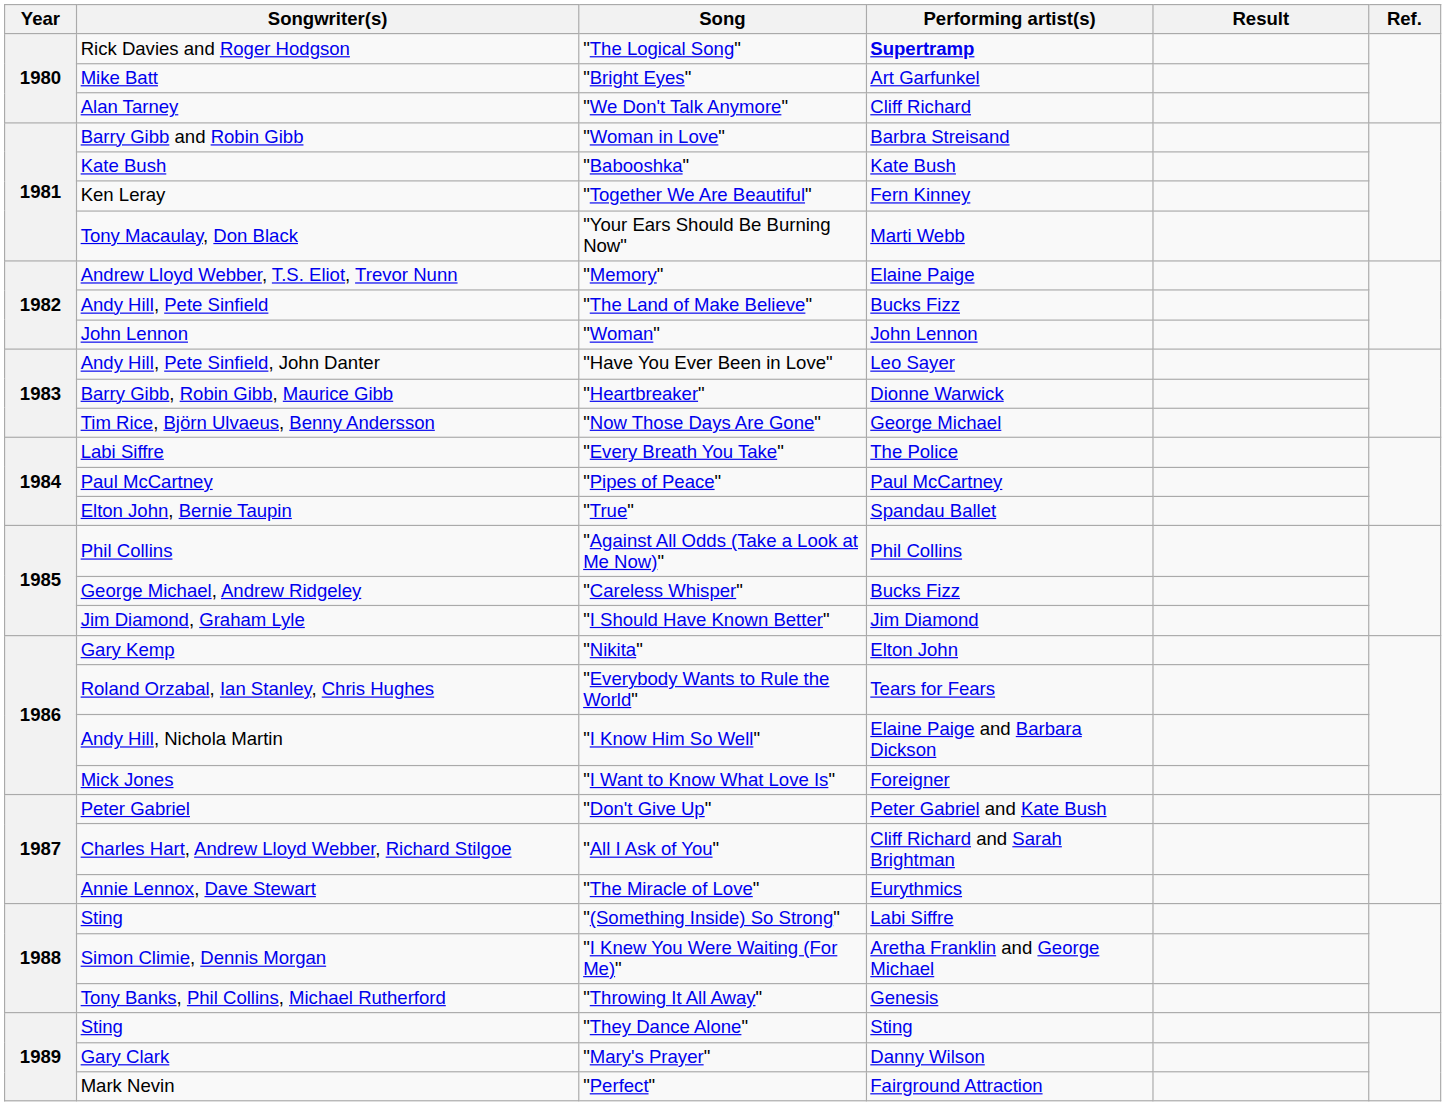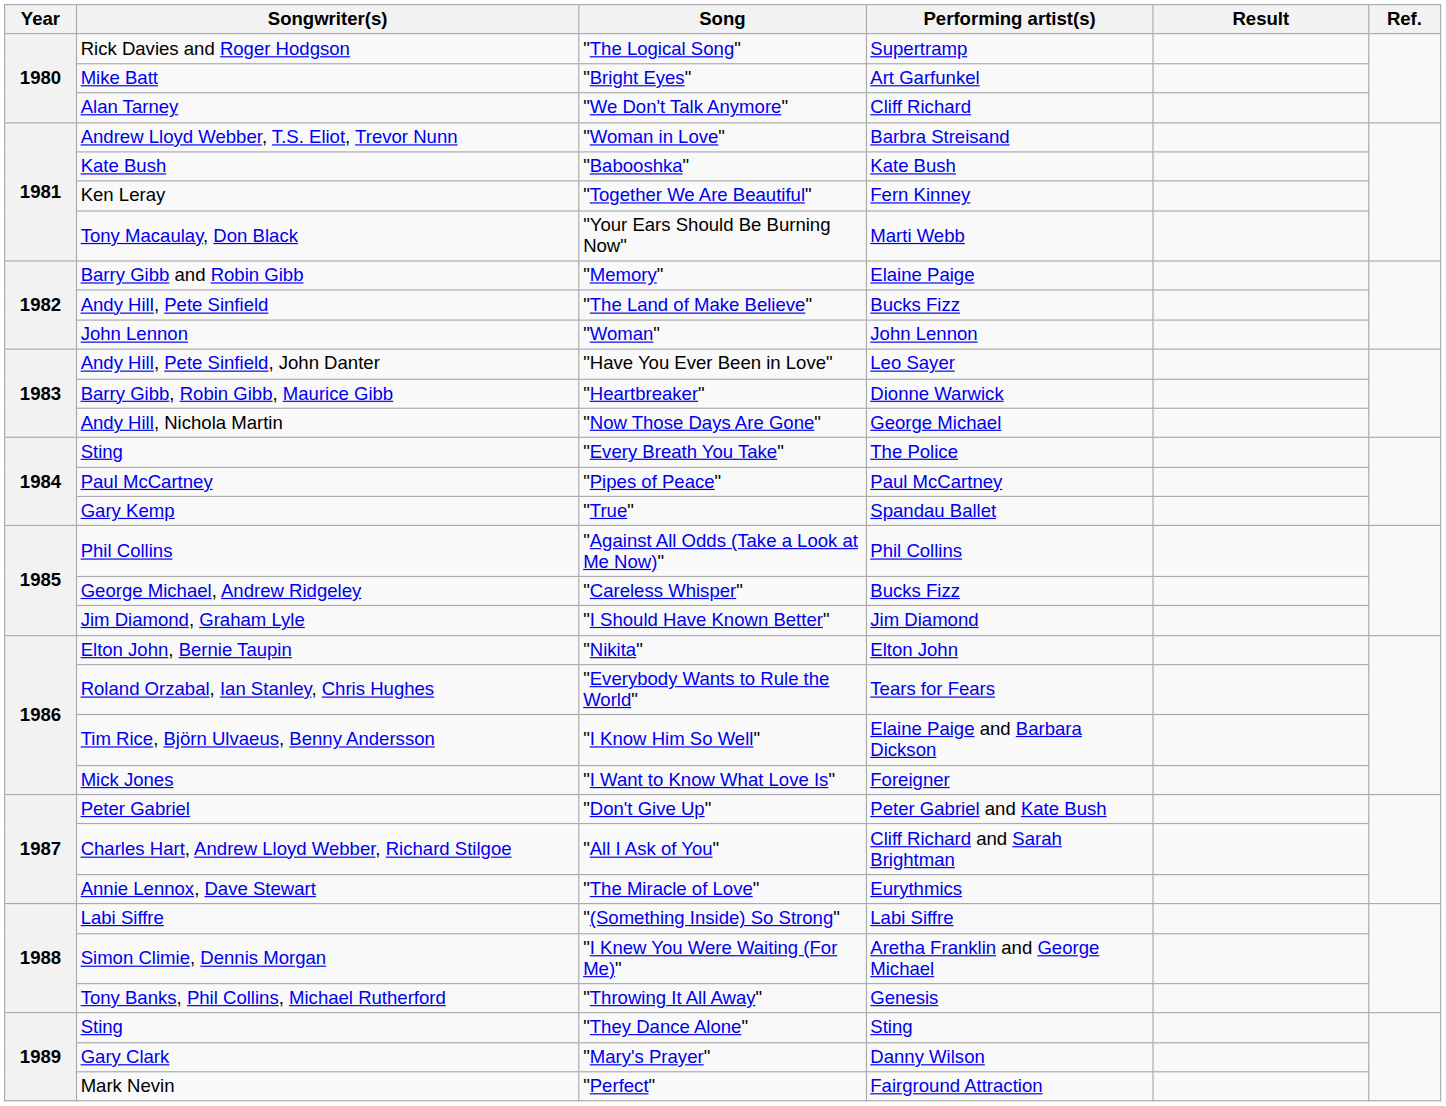"The Logical Song" | Performing artist(s): bold -> normal
"Woman in Love" | Songwriter(s): Barry Gibb and Robin Gibb -> Andrew Lloyd Webber, T.S. Eliot, Trevor Nunn
"Memory" | Songwriter(s): Andrew Lloyd Webber, T.S. Eliot, Trevor Nunn -> Barry Gibb and Robin Gibb
"Now Those Days Are Gone" | Songwriter(s): Tim Rice, Björn Ulvaeus, Benny Andersson -> Andy Hill, Nichola Martin
"Every Breath You Take" | Songwriter(s): Labi Siffre -> Sting
"True" | Songwriter(s): Elton John, Bernie Taupin -> Gary Kemp
"Nikita" | Songwriter(s): Gary Kemp -> Elton John, Bernie Taupin
"I Know Him So Well" | Songwriter(s): Andy Hill, Nichola Martin -> Tim Rice, Björn Ulvaeus, Benny Andersson
"(Something Inside) So Strong" | Songwriter(s): Sting -> Labi Siffre
